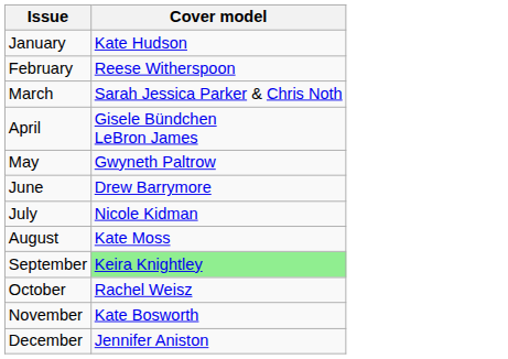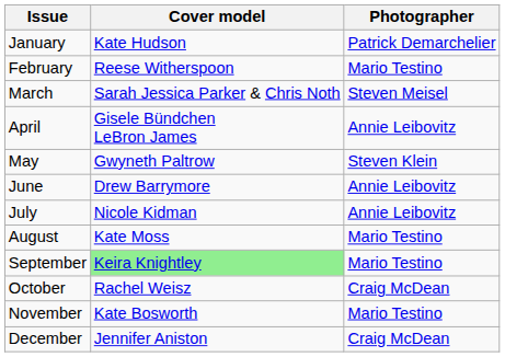+ column: Photographer | Patrick Demarchelier | Mario Testino | Steven Meisel | Annie Leibovitz | Steven Klein | Annie Leibovitz | Annie Leibovitz | Mario Testino | Mario Testino | Craig McDean | Mario Testino | Craig McDean
